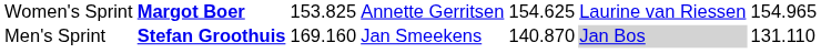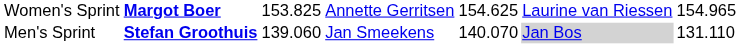Men's Sprint | column 3: 169.160 -> 139.060
Men's Sprint | column 5: 140.870 -> 140.070
